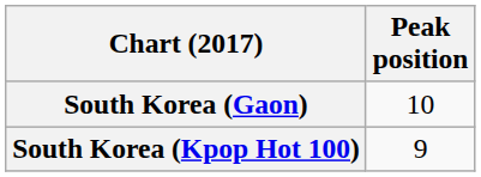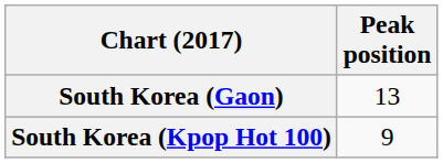South Korea (Gaon) | Peak position: 10 -> 13
